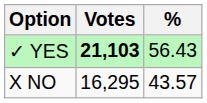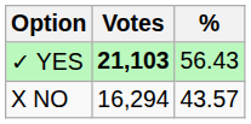X NO | Votes: 16,295 -> 16,294
